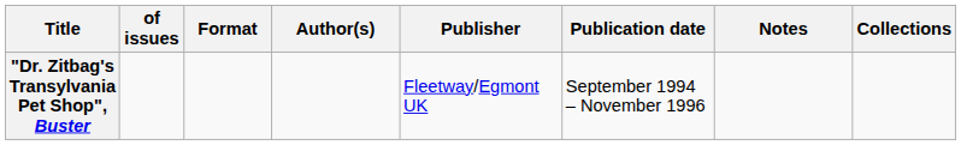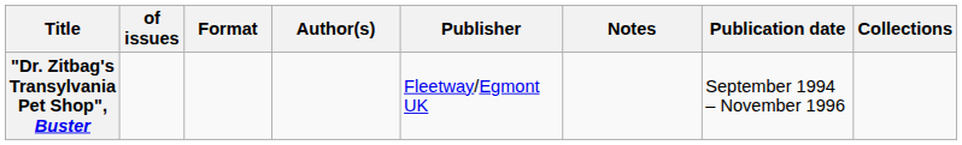columns swapped: Publication date <-> Notes
